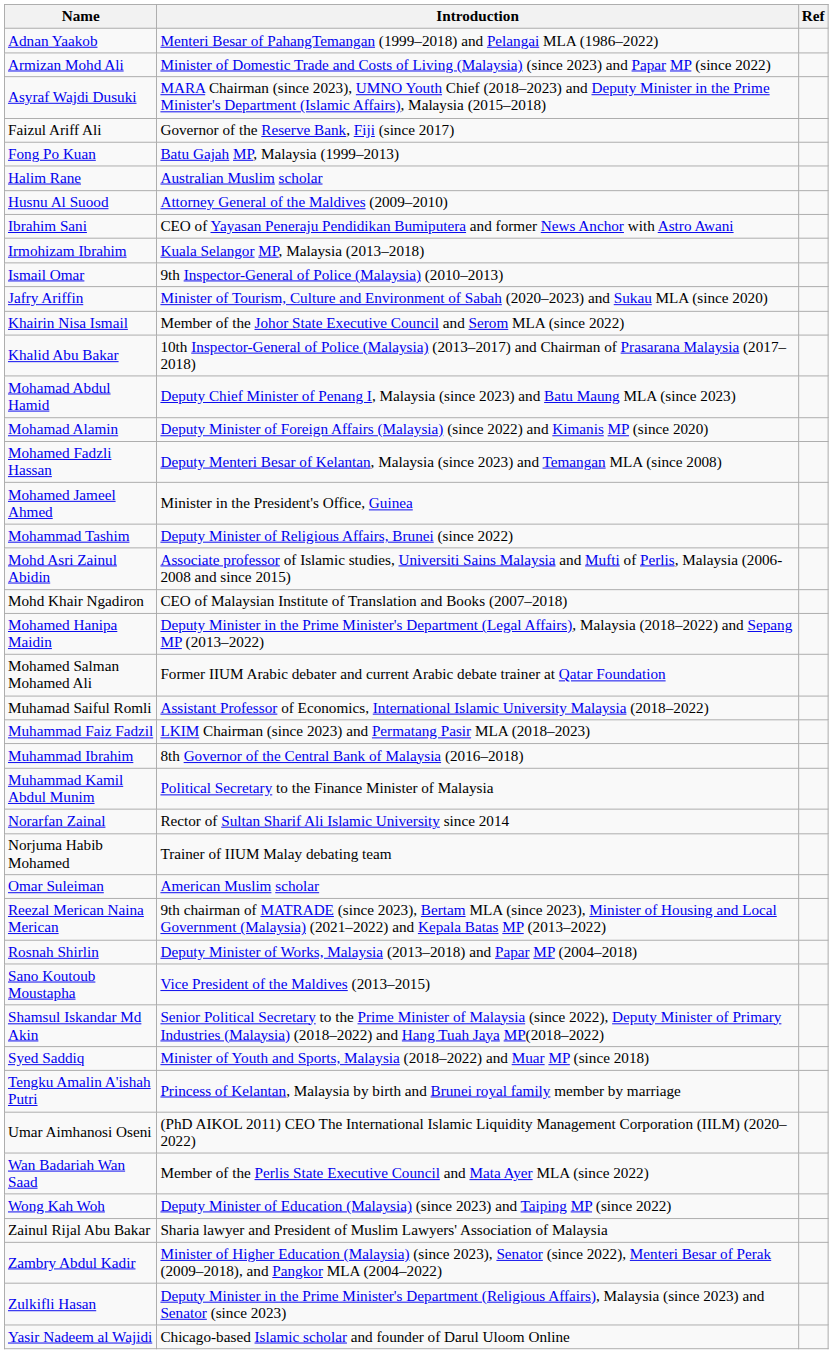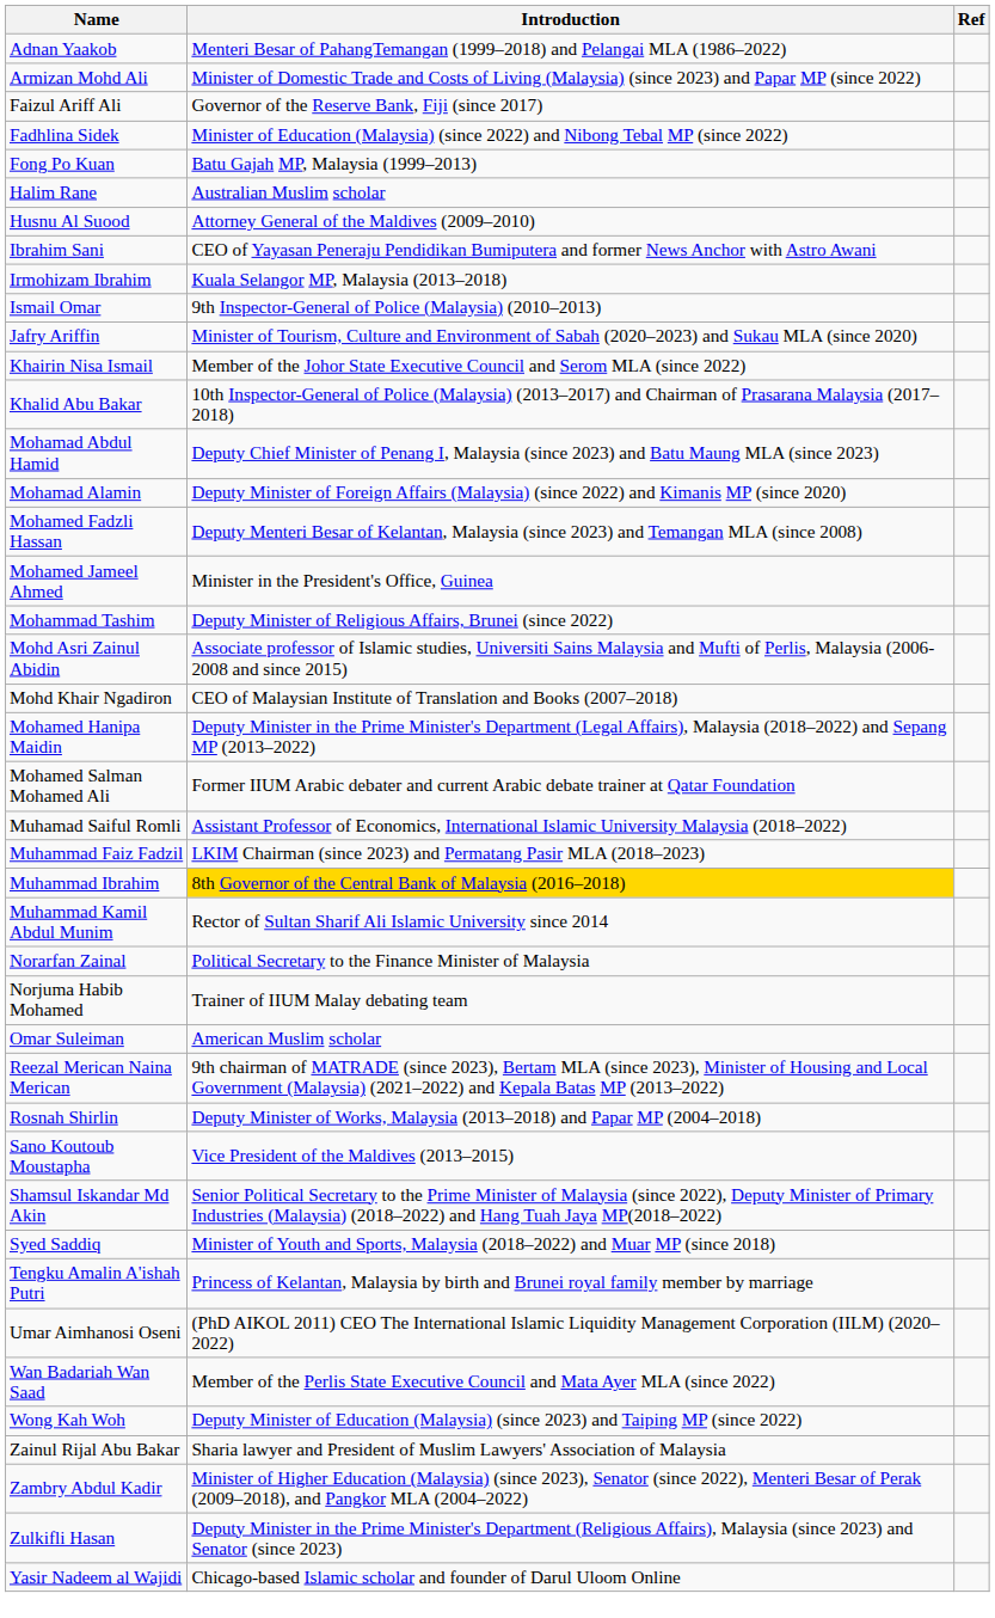- row: Asyraf Wajdi Dusuki | MARA Chairman (since 2023), UMNO Youth Chief (2018–2023) and Deputy Minister in the Prime Minister's Department (Islamic Affairs), Malaysia (2015–2018)
+ row: Fadhlina Sidek | Minister of Education (Malaysia) (since 2022) and Nibong Tebal MP (since 2022)
Muhammad Ibrahim | Introduction: no background -> gold background
Muhammad Kamil Abdul Munim | Introduction: Political Secretary to the Finance Minister of Malaysia -> Rector of Sultan Sharif Ali Islamic University since 2014
Norarfan Zainal | Introduction: Rector of Sultan Sharif Ali Islamic University since 2014 -> Political Secretary to the Finance Minister of Malaysia
